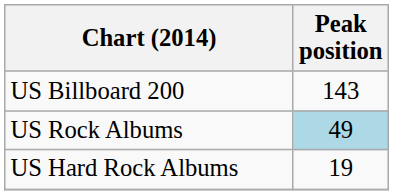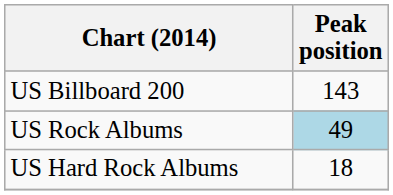US Hard Rock Albums | Peak position: 19 -> 18
